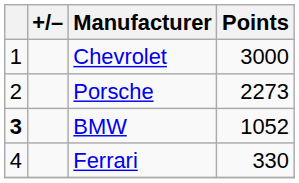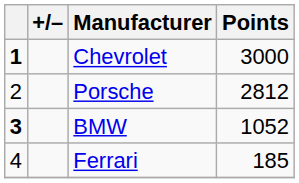Chevrolet | column 1: normal -> bold
Porsche | Points: 2273 -> 2812
Ferrari | Points: 330 -> 185
